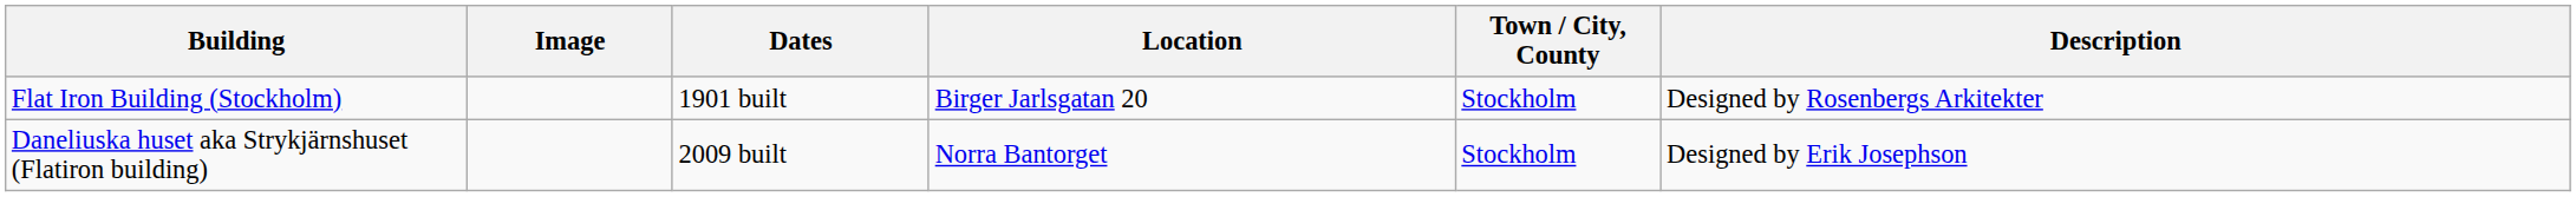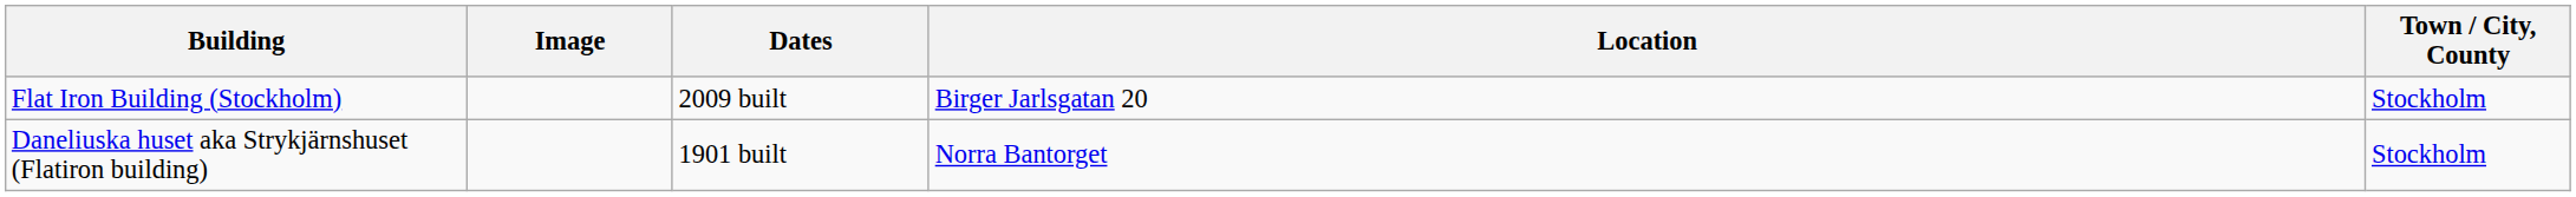- column: Description | Designed by Rosenbergs Arkitekter | Designed by Erik Josephson
Flat Iron Building (Stockholm) | Dates: 1901 built -> 2009 built
Daneliuska huset aka Strykjärnshuset (Flatiron building) | Dates: 2009 built -> 1901 built
